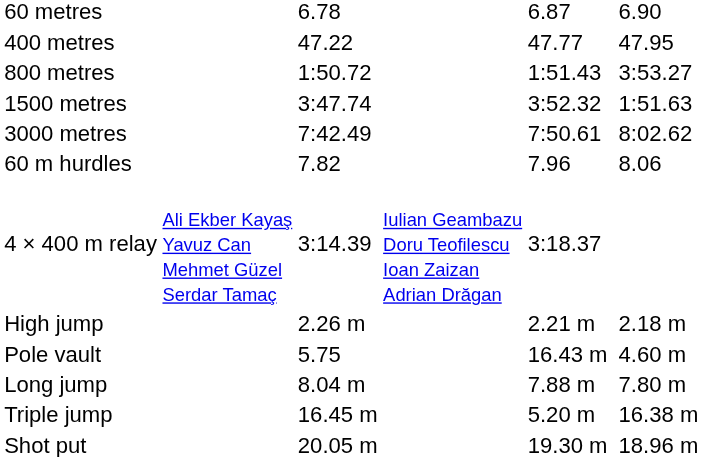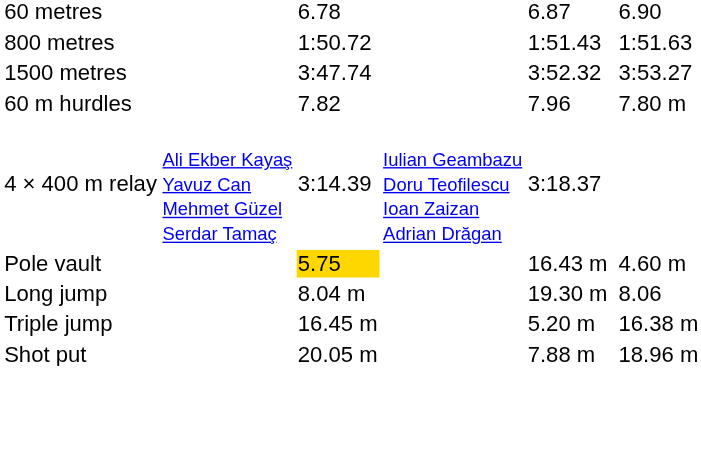- row: 400 metres | 47.22 | 47.77 | 47.95
800 metres | column 7: 3:53.27 -> 1:51.63
1500 metres | column 7: 1:51.63 -> 3:53.27
- row: 3000 metres | 7:42.49 | 7:50.61 | 8:02.62
60 m hurdles | column 7: 8.06 -> 7.80 m
- row: High jump | 2.26 m | 2.21 m | 2.18 m
Pole vault | column 3: no background -> gold background
Long jump | column 5: 7.88 m -> 19.30 m
Long jump | column 7: 7.80 m -> 8.06
Shot put | column 5: 19.30 m -> 7.88 m
